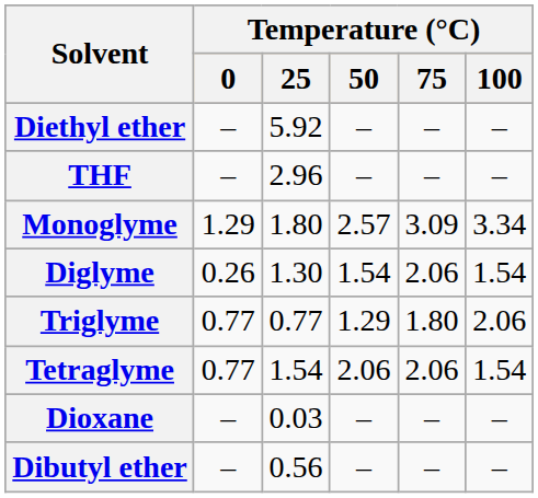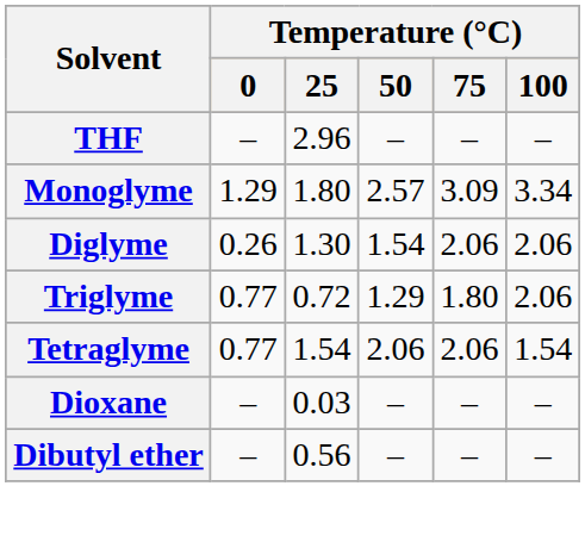- row: Diethyl ether | – | 5.92 | – | – | –
Diglyme | Temperature (°C) / 100: 1.54 -> 2.06
Triglyme | Temperature (°C) / 25: 0.77 -> 0.72
